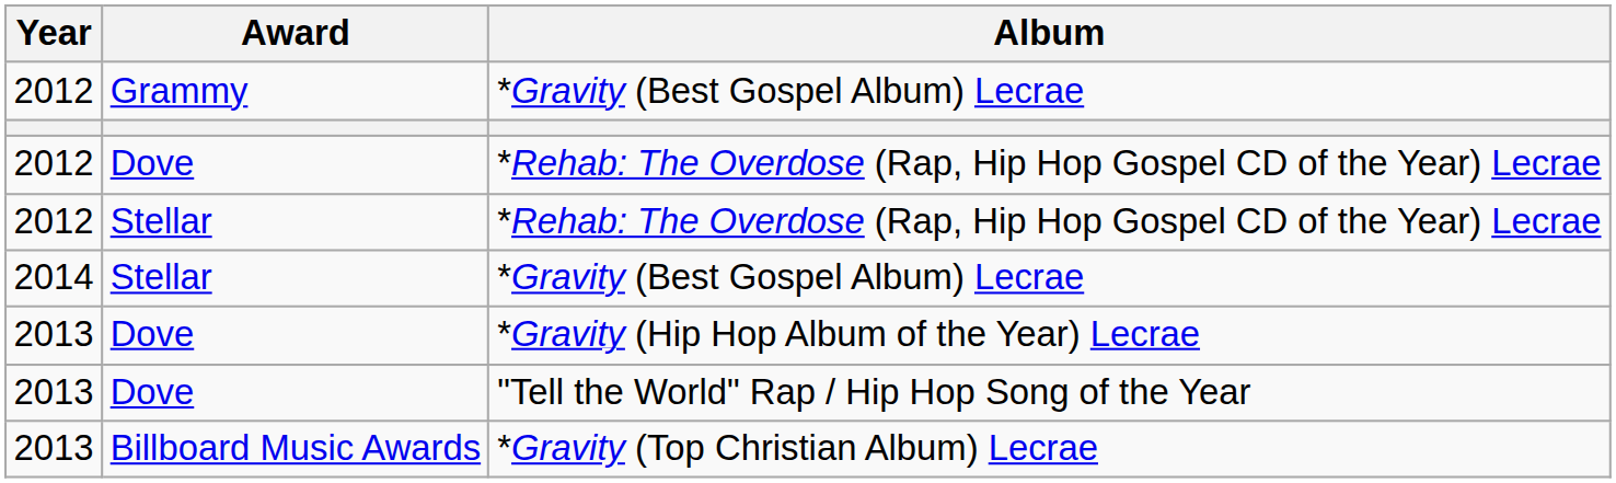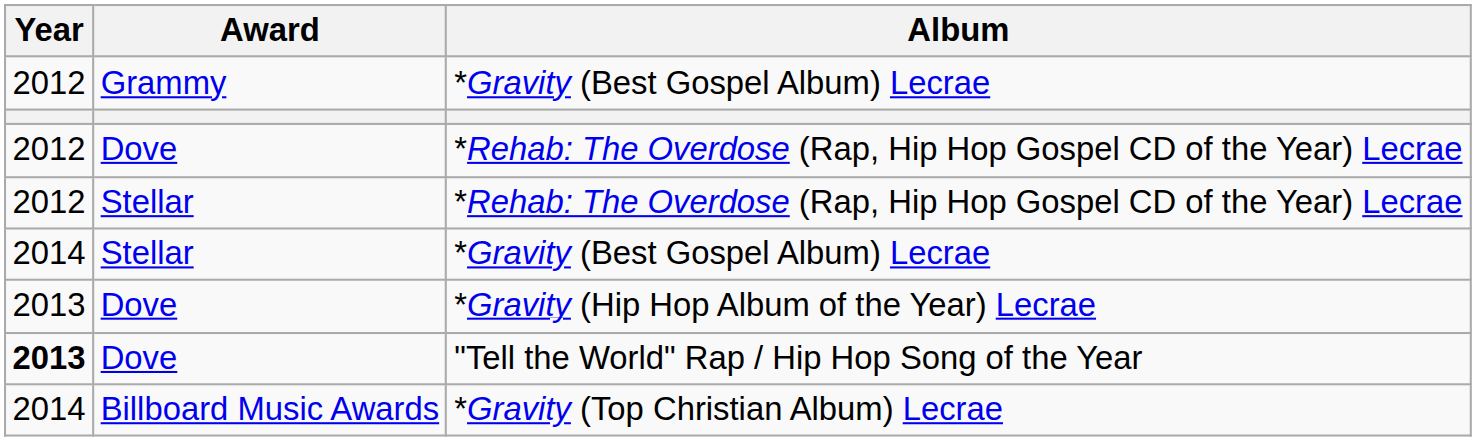"Tell the World" Rap / Hip Hop Song of the Year | Year: normal -> bold
*Gravity (Top Christian Album) Lecrae | Year: 2013 -> 2014
